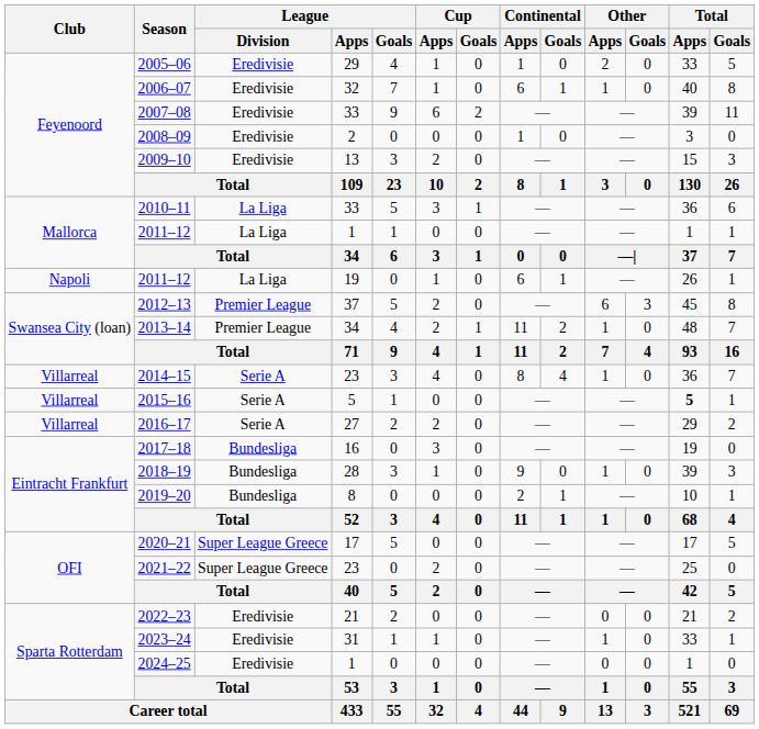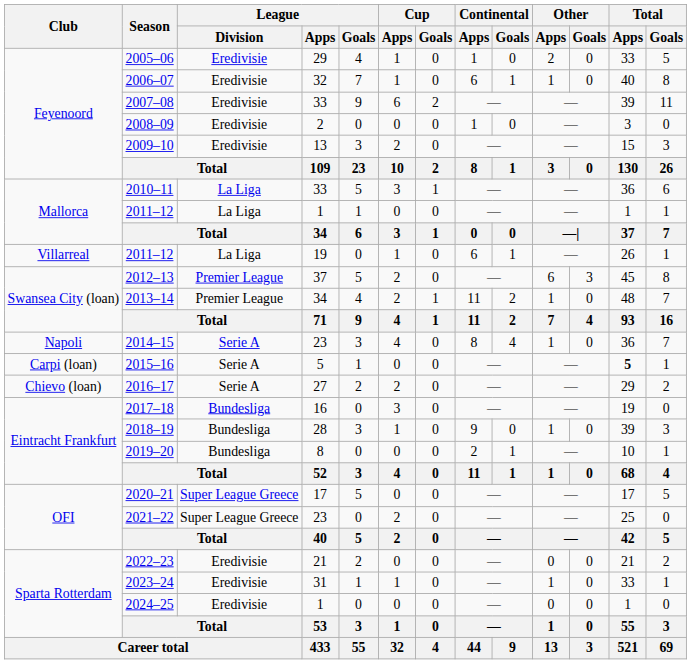2011–12 / 19 | Club: Napoli -> Villarreal
2014–15 | Club: Villarreal -> Napoli
2015–16 | Club: Villarreal -> Carpi (loan)
2016–17 | Club: Villarreal -> Chievo (loan)
